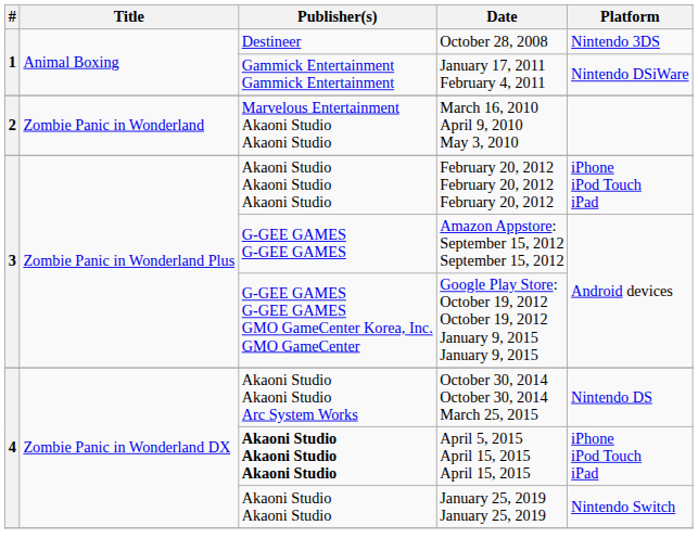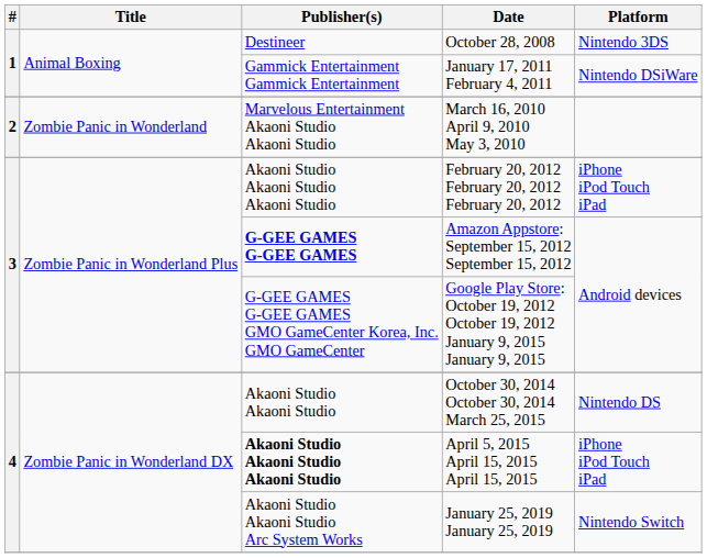Amazon Appstore: September 15, 2012 September 15, 2012 | Publisher(s): normal -> bold
October 30, 2014 October 30, 2014 March 25, 2015 | Publisher(s): Akaoni Studio Akaoni Studio Arc System Works -> Akaoni Studio Akaoni Studio
January 25, 2019 January 25, 2019 | Publisher(s): Akaoni Studio Akaoni Studio -> Akaoni Studio Akaoni Studio Arc System Works
